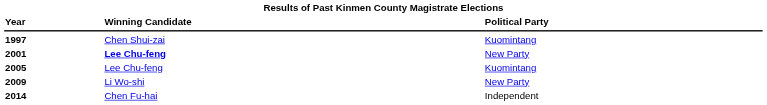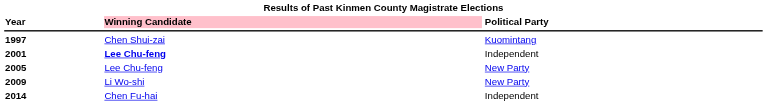Year | column 2: no background -> pink background
2001 | column 3: New Party -> Independent
2005 | column 3: Kuomintang -> New Party
